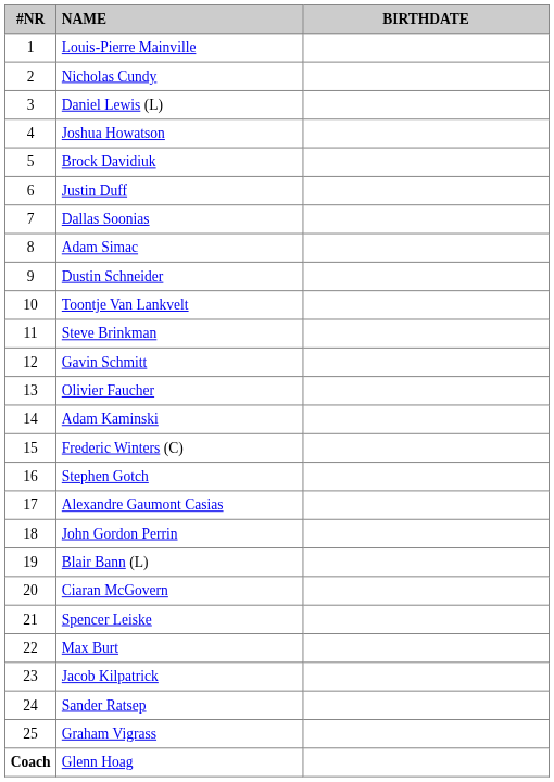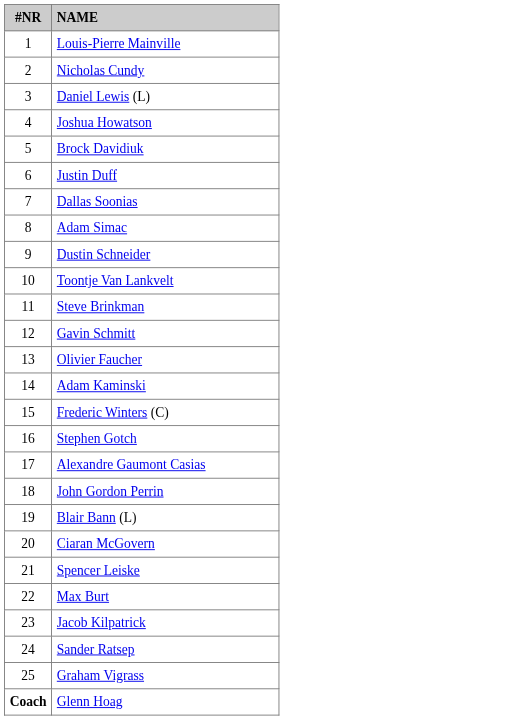- column: BIRTHDATE
